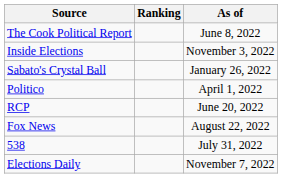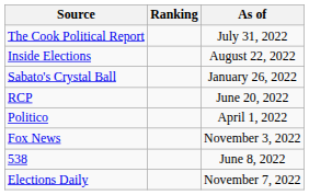The Cook Political Report | As of: June 8, 2022 -> July 31, 2022
Inside Elections | As of: November 3, 2022 -> August 22, 2022
rows swapped: Politico <-> RCP
Fox News | As of: August 22, 2022 -> November 3, 2022
538 | As of: July 31, 2022 -> June 8, 2022
